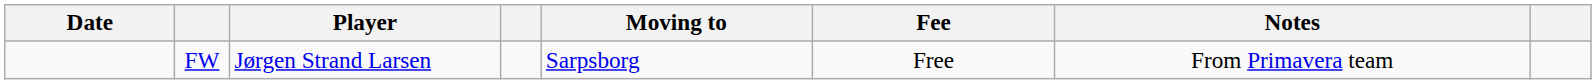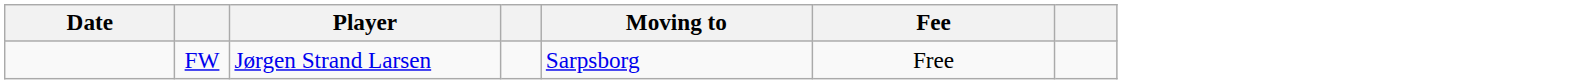- column: Notes | From Primavera team
